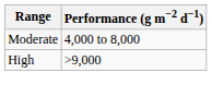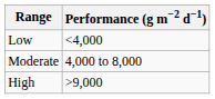+ row: Low | <4,000
